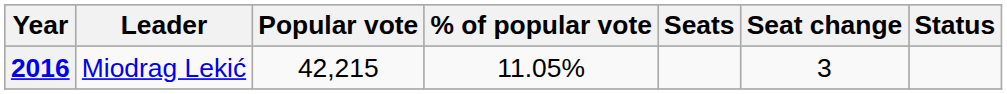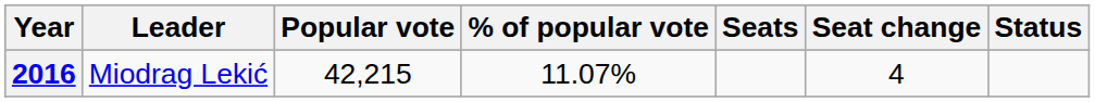2016 | % of popular vote: 11.05% -> 11.07%
2016 | Seat change: 3 -> 4
